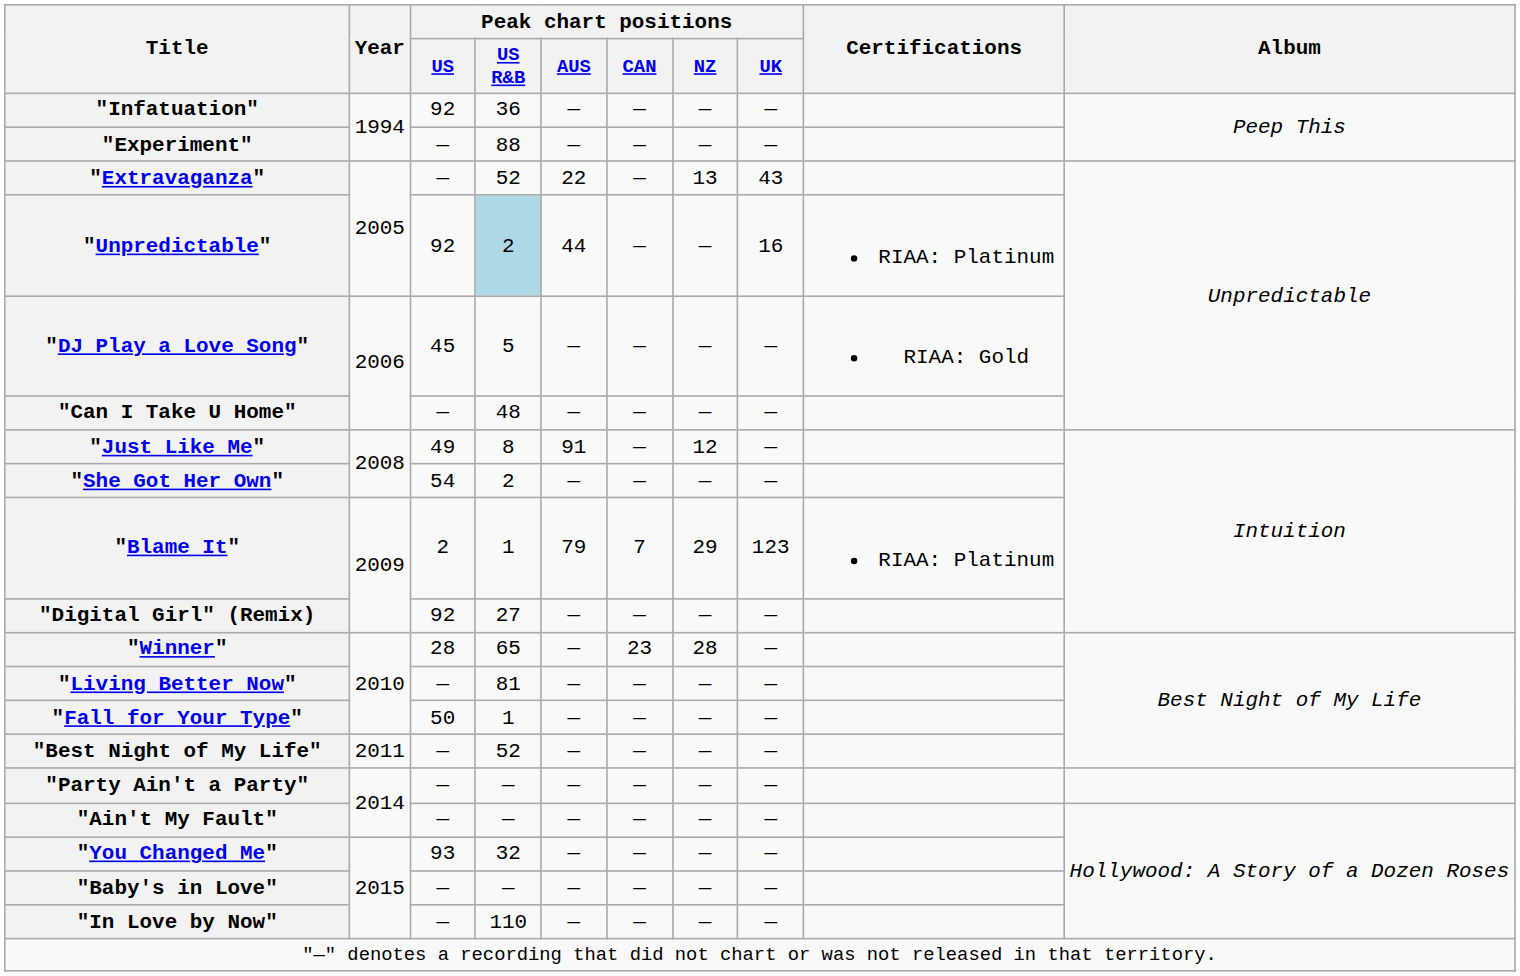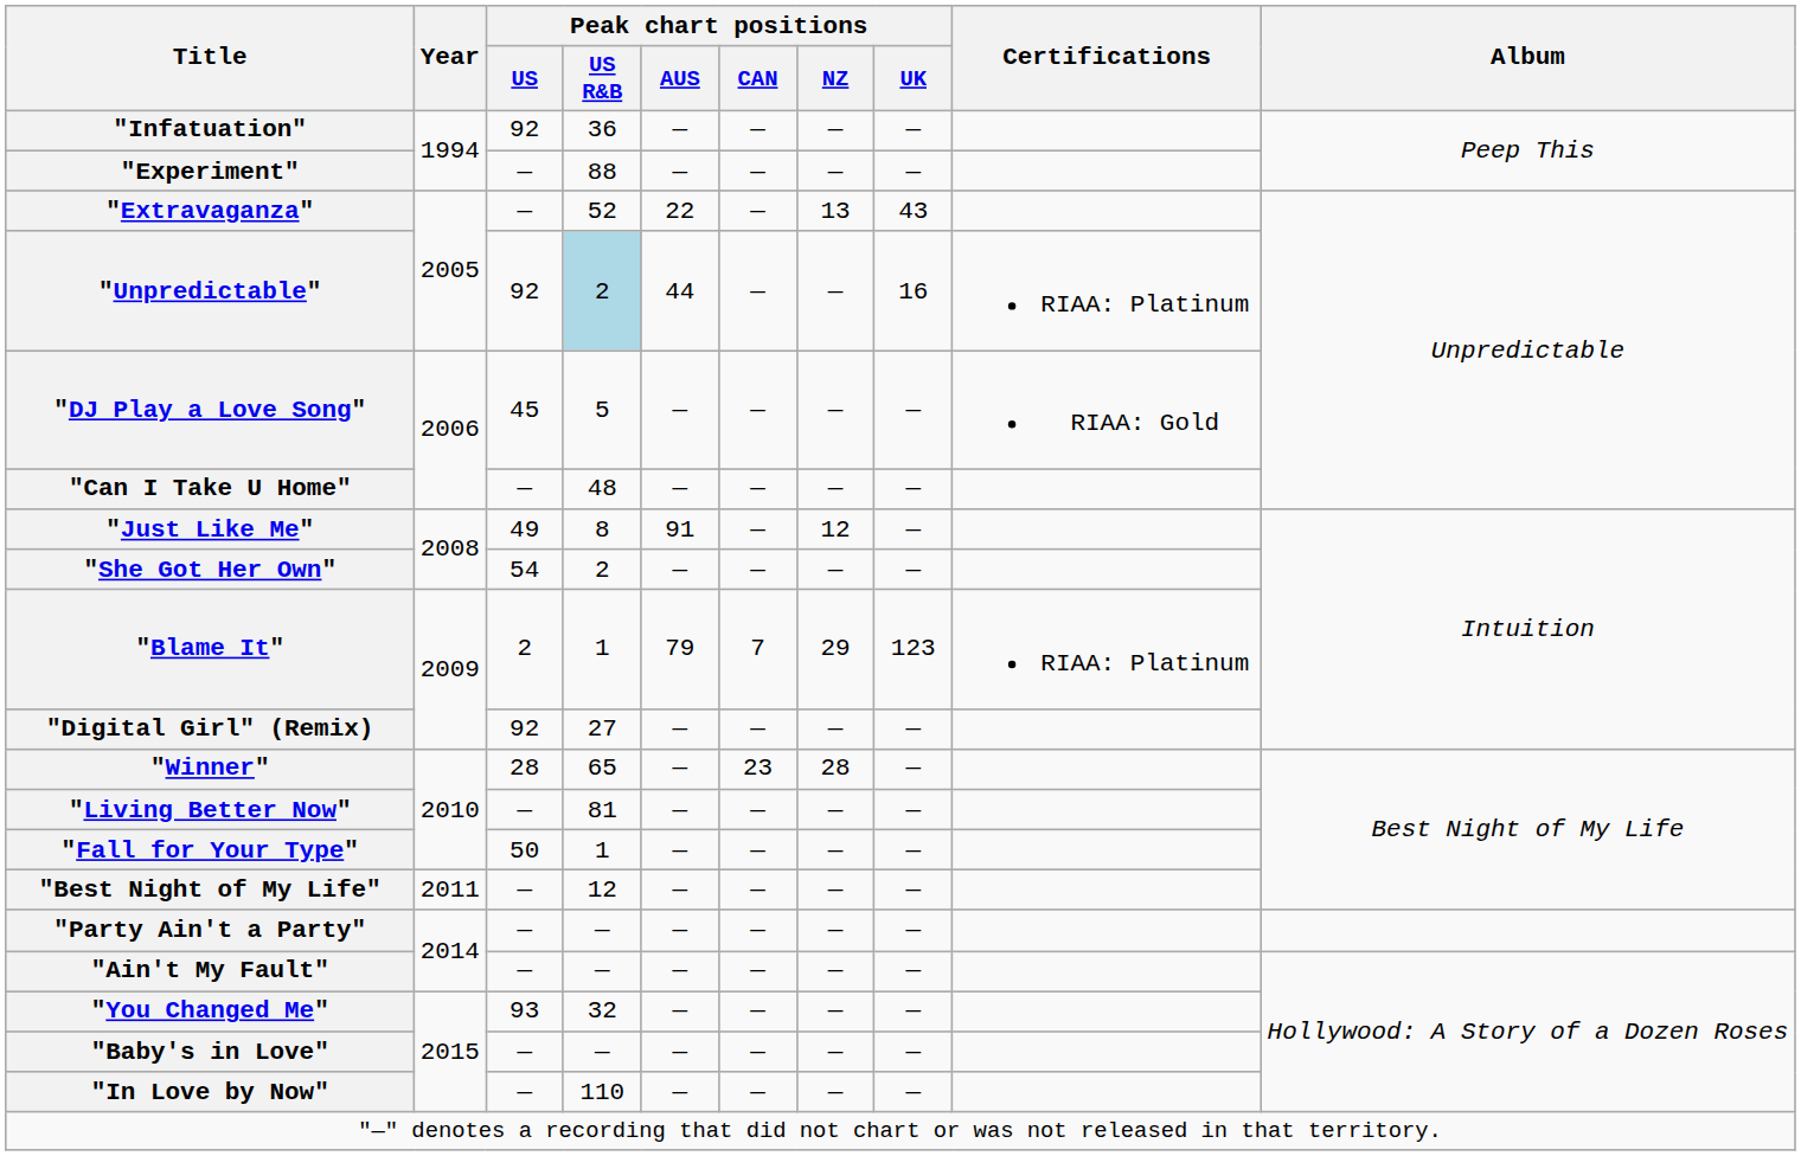"Best Night of My Life" | Peak chart positions / US R&B: 52 -> 12
